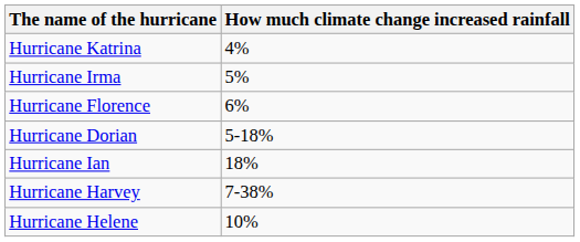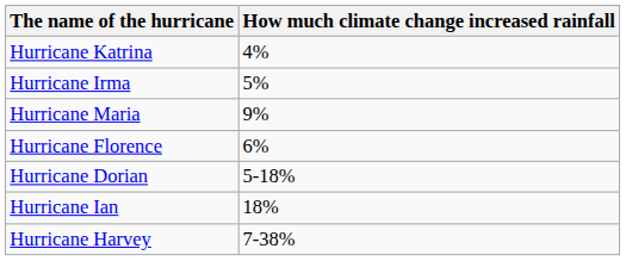+ row: Hurricane Maria | 9%
- row: Hurricane Helene | 10%
